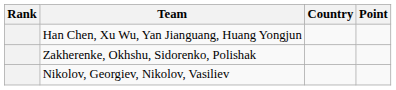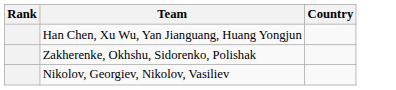- column: Point
